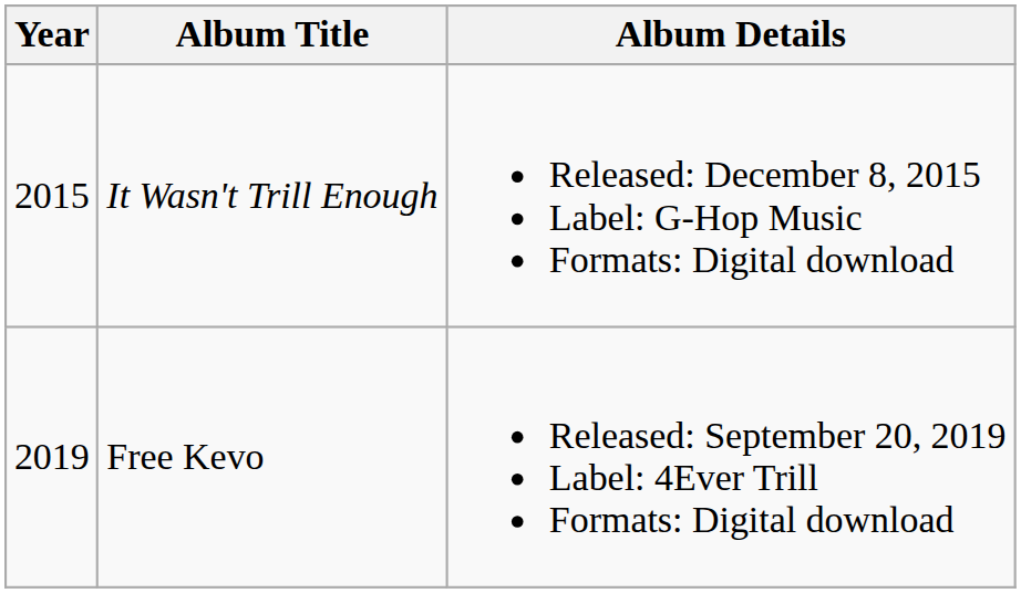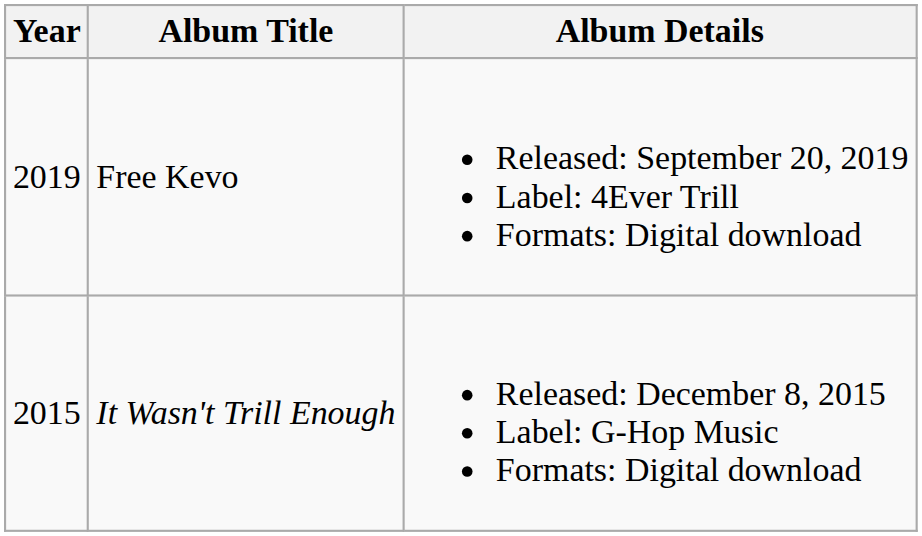rows swapped: It Wasn't Trill Enough <-> Free Kevo
